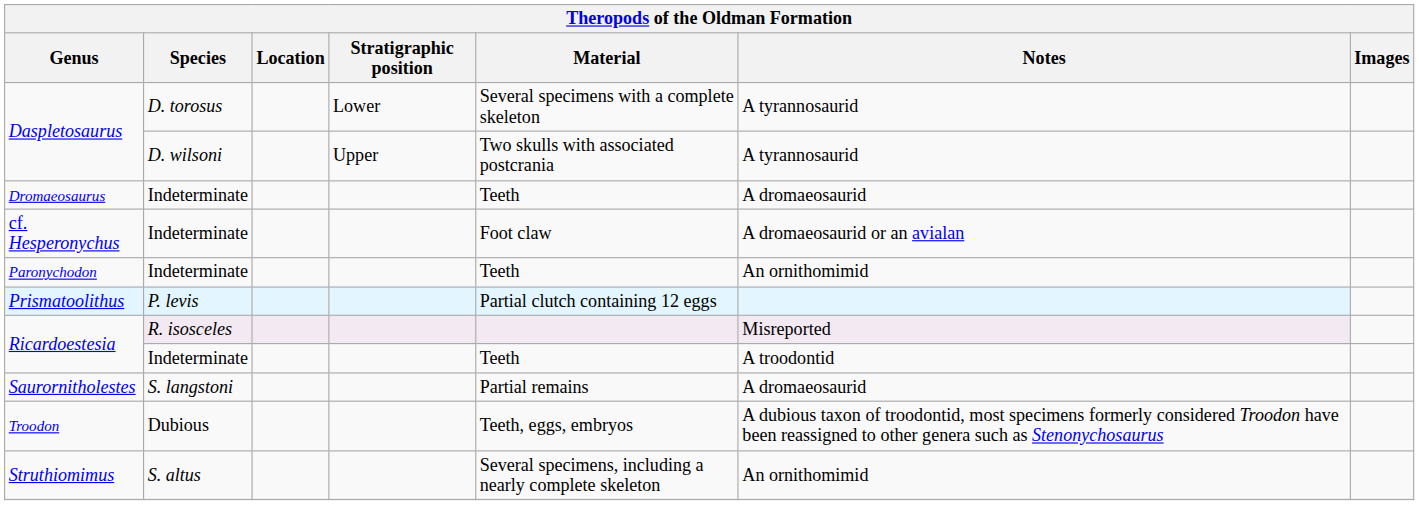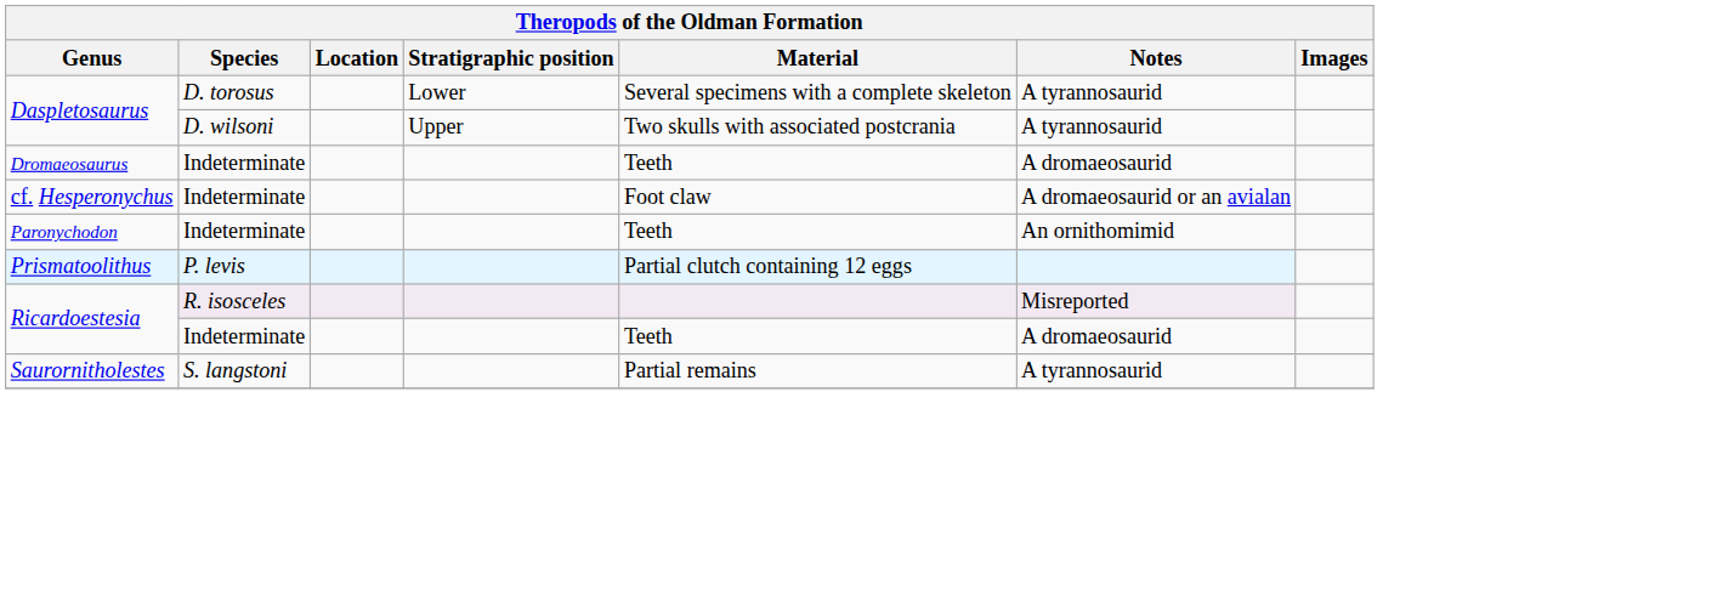Ricardoestesia / Indeterminate | Notes: A troodontid -> A dromaeosaurid
Saurornitholestes | Notes: A dromaeosaurid -> A tyrannosaurid
- row: Troodon | Dubious | Teeth, eggs, embryos | A dubious taxon of troodontid, most specimens formerly considered Troodon have been reassigned to other genera such as Stenonychosaurus
- row: Struthiomimus | S. altus | Several specimens, including a nearly complete skeleton | An ornithomimid
